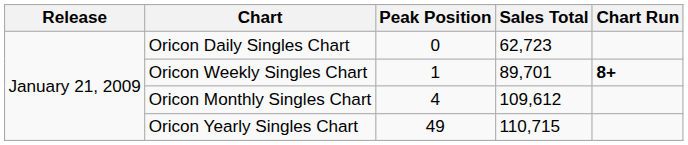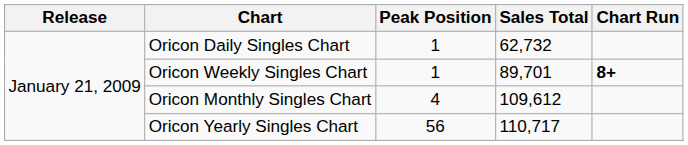Oricon Daily Singles Chart | Peak Position: 0 -> 1
Oricon Daily Singles Chart | Sales Total: 62,723 -> 62,732
Oricon Yearly Singles Chart | Peak Position: 49 -> 56
Oricon Yearly Singles Chart | Sales Total: 110,715 -> 110,717
